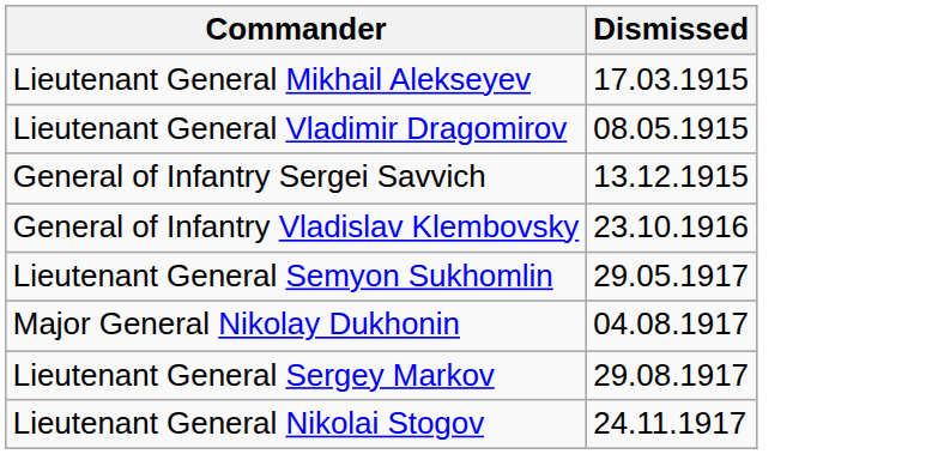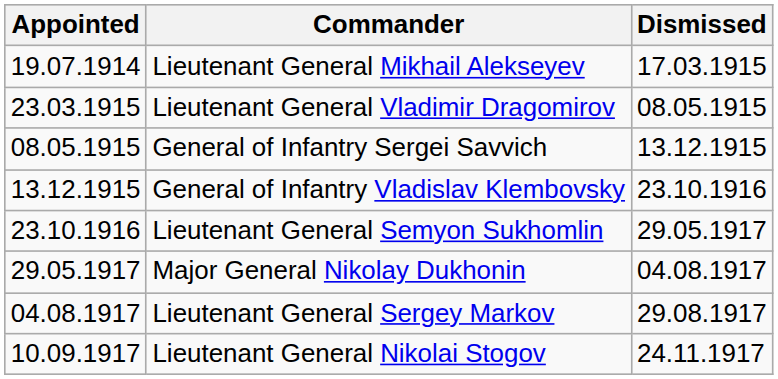+ column: Appointed | 19.07.1914 | 23.03.1915 | 08.05.1915 | 13.12.1915 | 23.10.1916 | 29.05.1917 | 04.08.1917 | 10.09.1917
